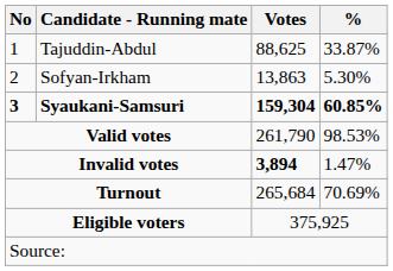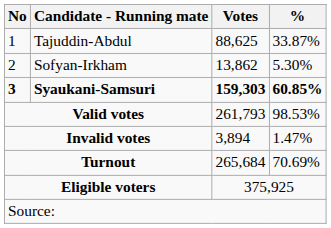2 | Votes: 13,863 -> 13,862
3 | Votes: 159,304 -> 159,303
Valid votes | Votes: 261,790 -> 261,793
Invalid votes | Votes: bold -> normal
